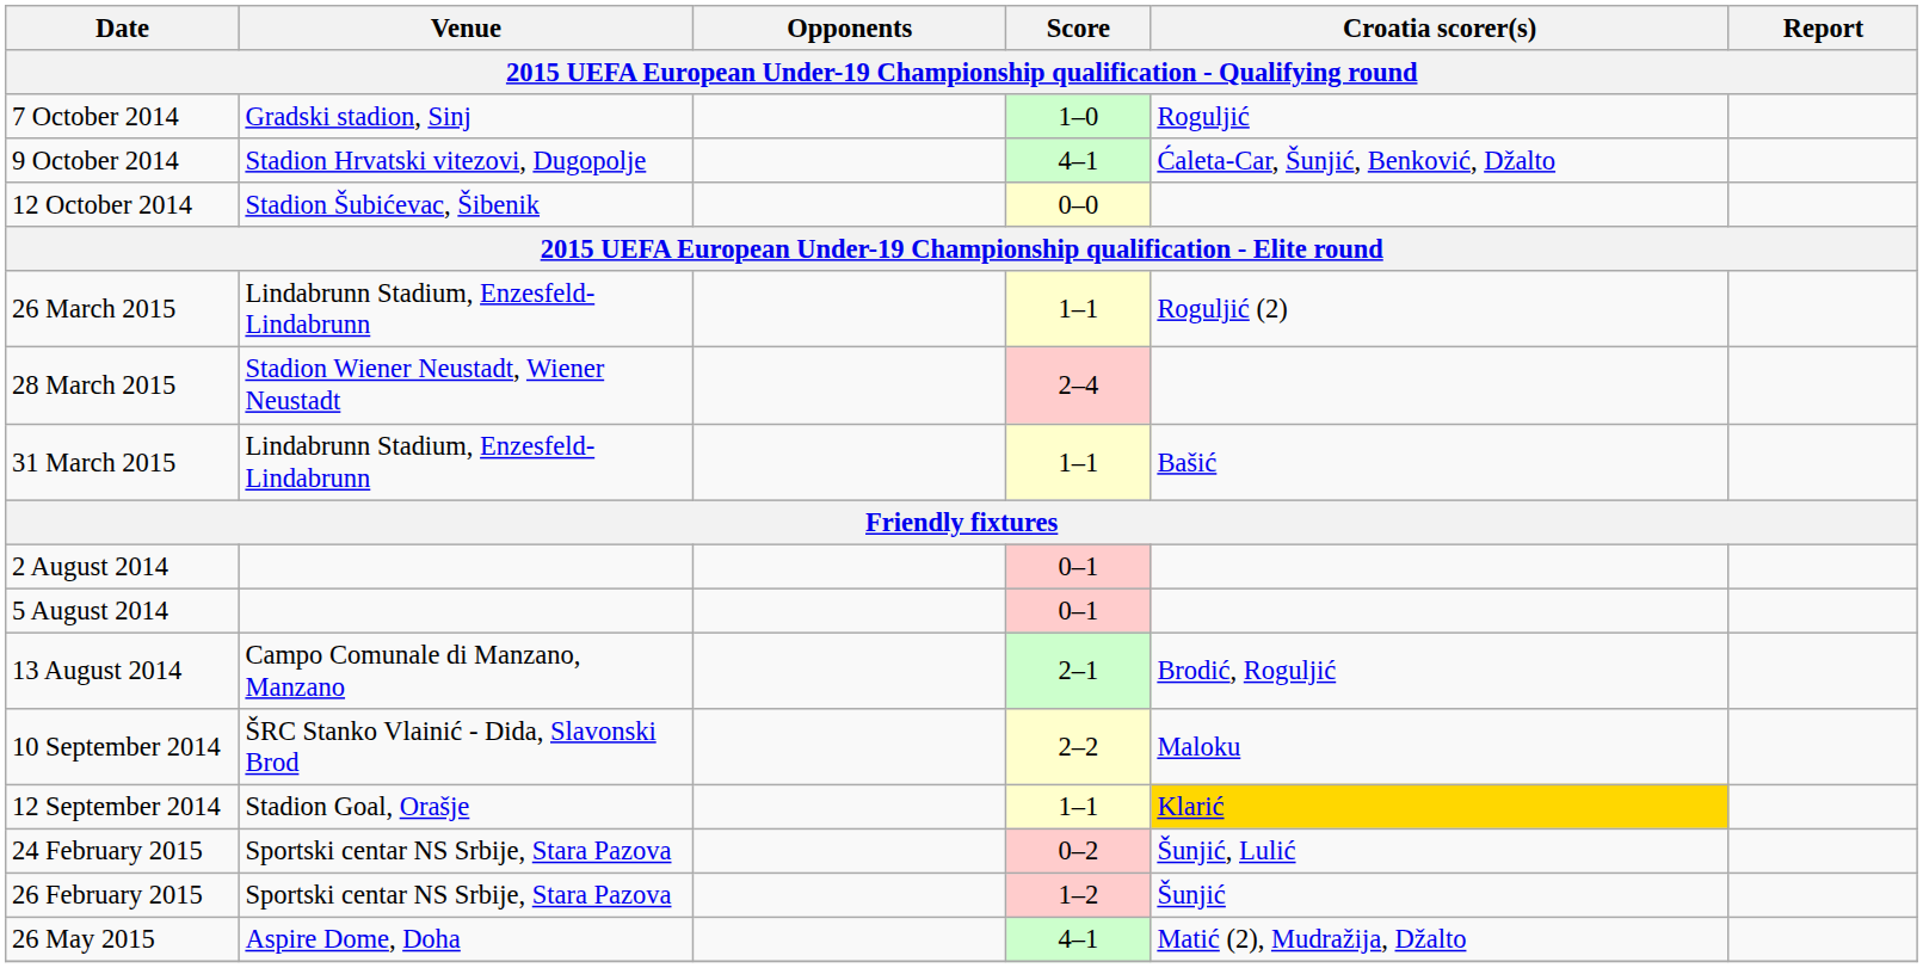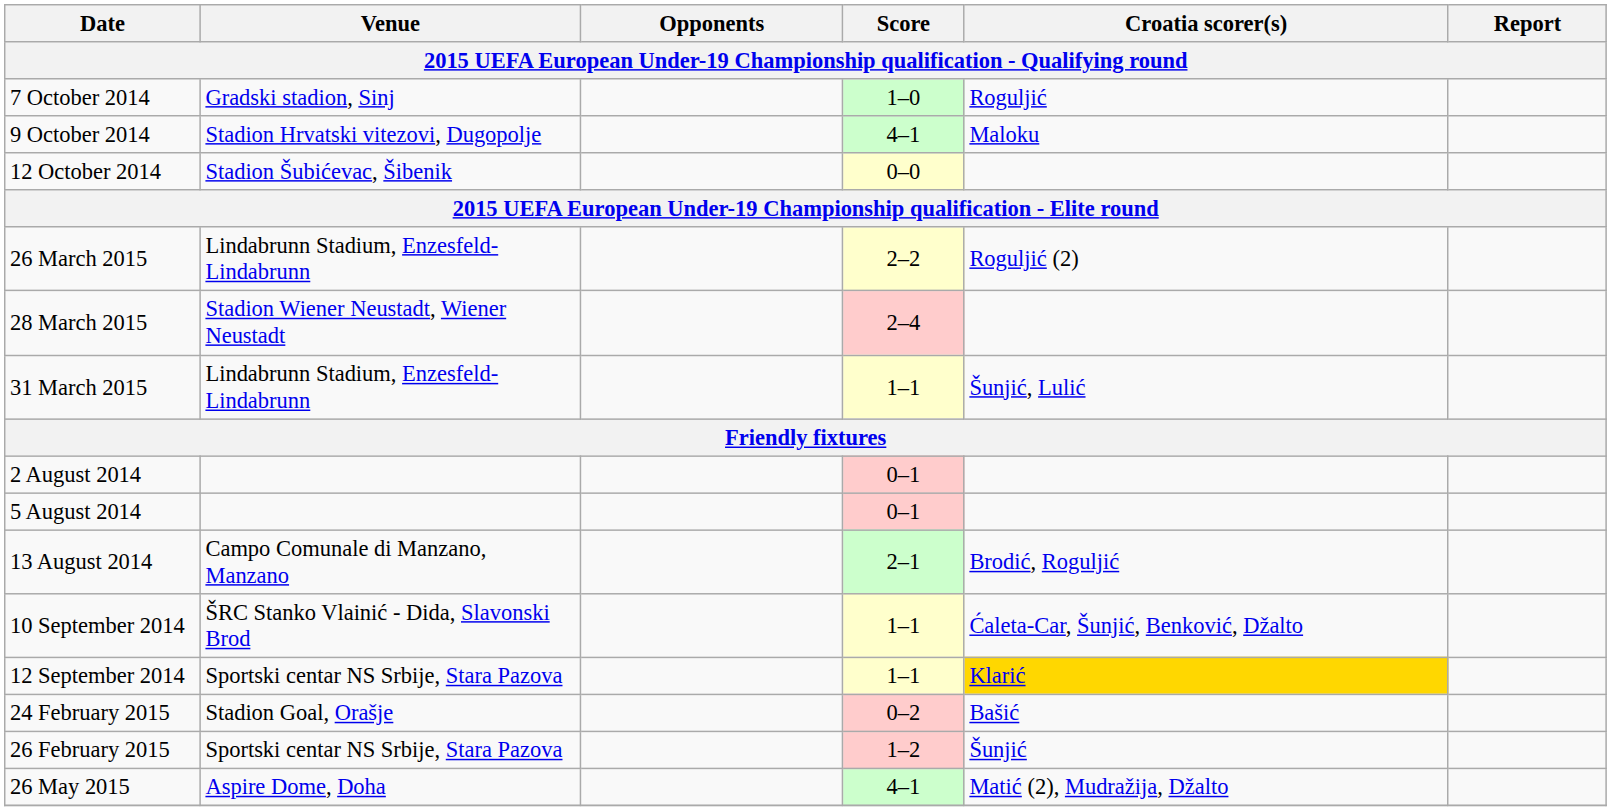9 October 2014 | Croatia scorer(s): Ćaleta-Car, Šunjić, Benković, Džalto -> Maloku
26 March 2015 | Score: 1–1 -> 2–2
31 March 2015 | Croatia scorer(s): Bašić -> Šunjić, Lulić
10 September 2014 | Score: 2–2 -> 1–1
10 September 2014 | Croatia scorer(s): Maloku -> Ćaleta-Car, Šunjić, Benković, Džalto
12 September 2014 | Venue: Stadion Goal, Orašje -> Sportski centar NS Srbije, Stara Pazova
24 February 2015 | Venue: Sportski centar NS Srbije, Stara Pazova -> Stadion Goal, Orašje
24 February 2015 | Croatia scorer(s): Šunjić, Lulić -> Bašić
